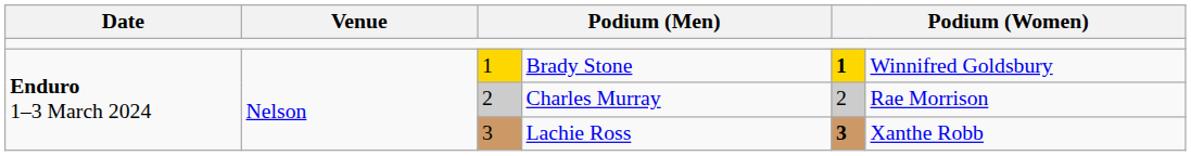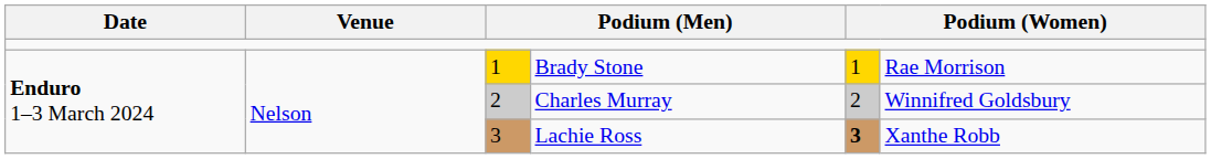Brady Stone | column 5: bold -> normal
Brady Stone | column 6: Winnifred Goldsbury -> Rae Morrison
Charles Murray | column 6: Rae Morrison -> Winnifred Goldsbury
